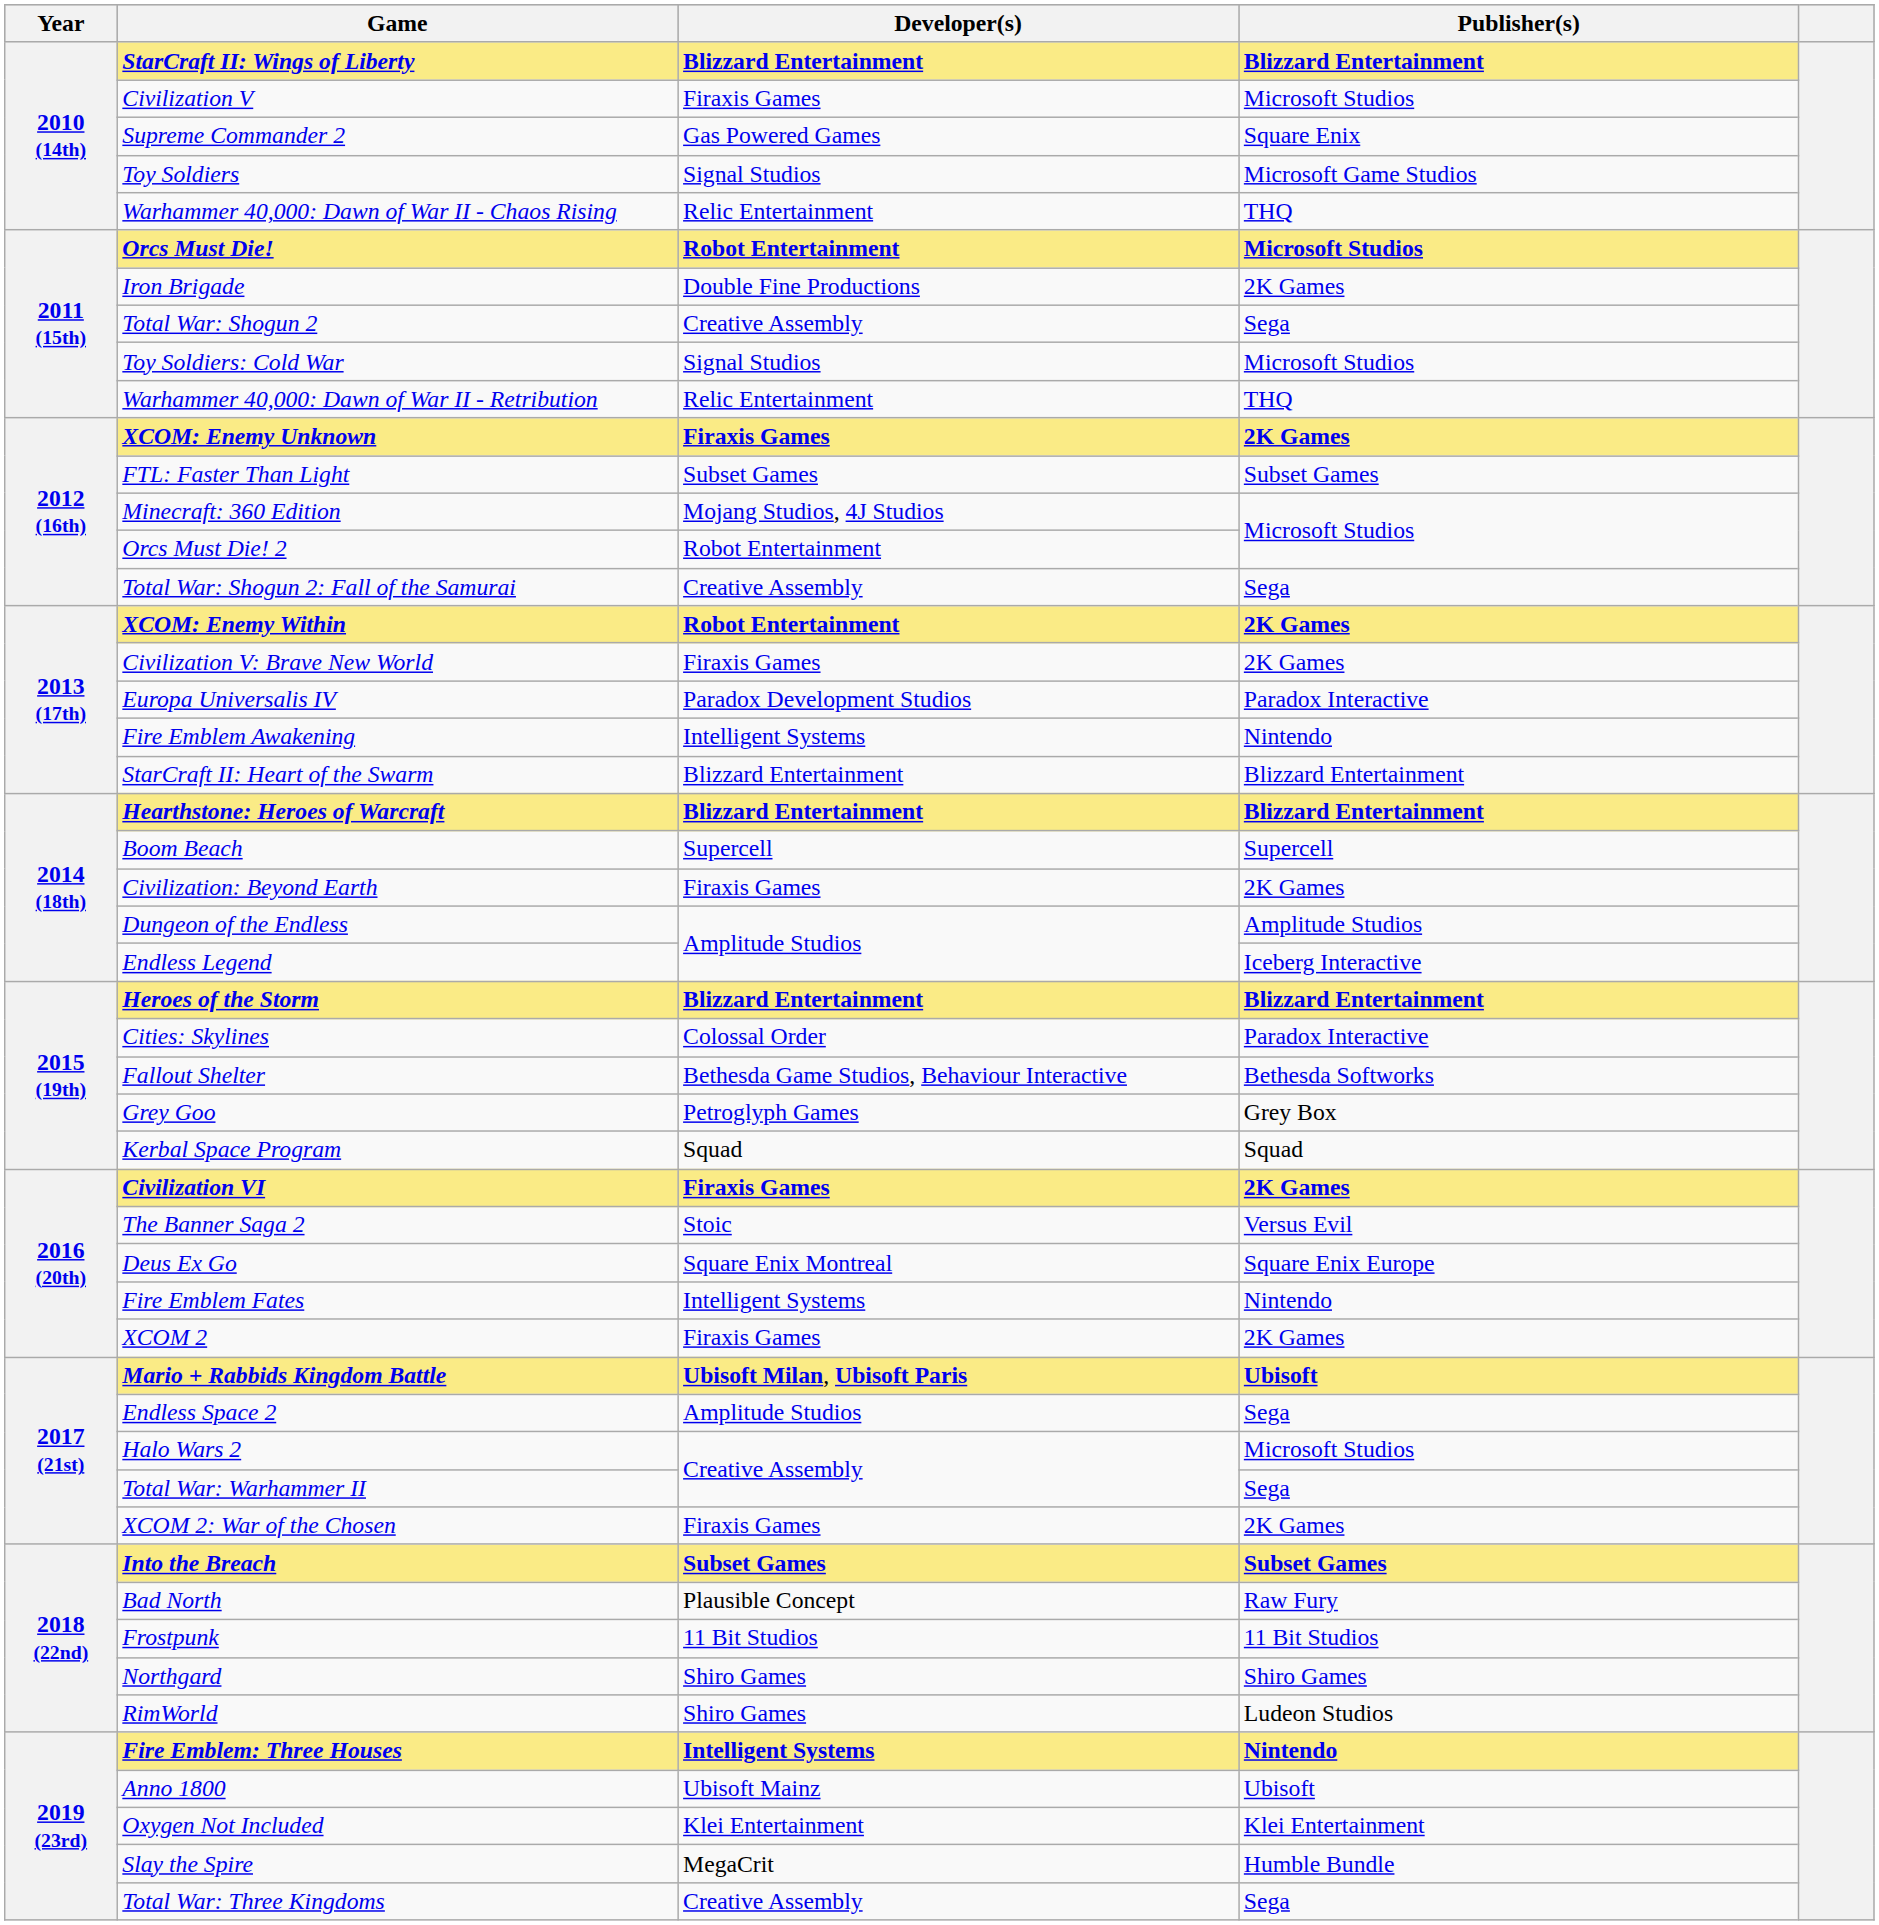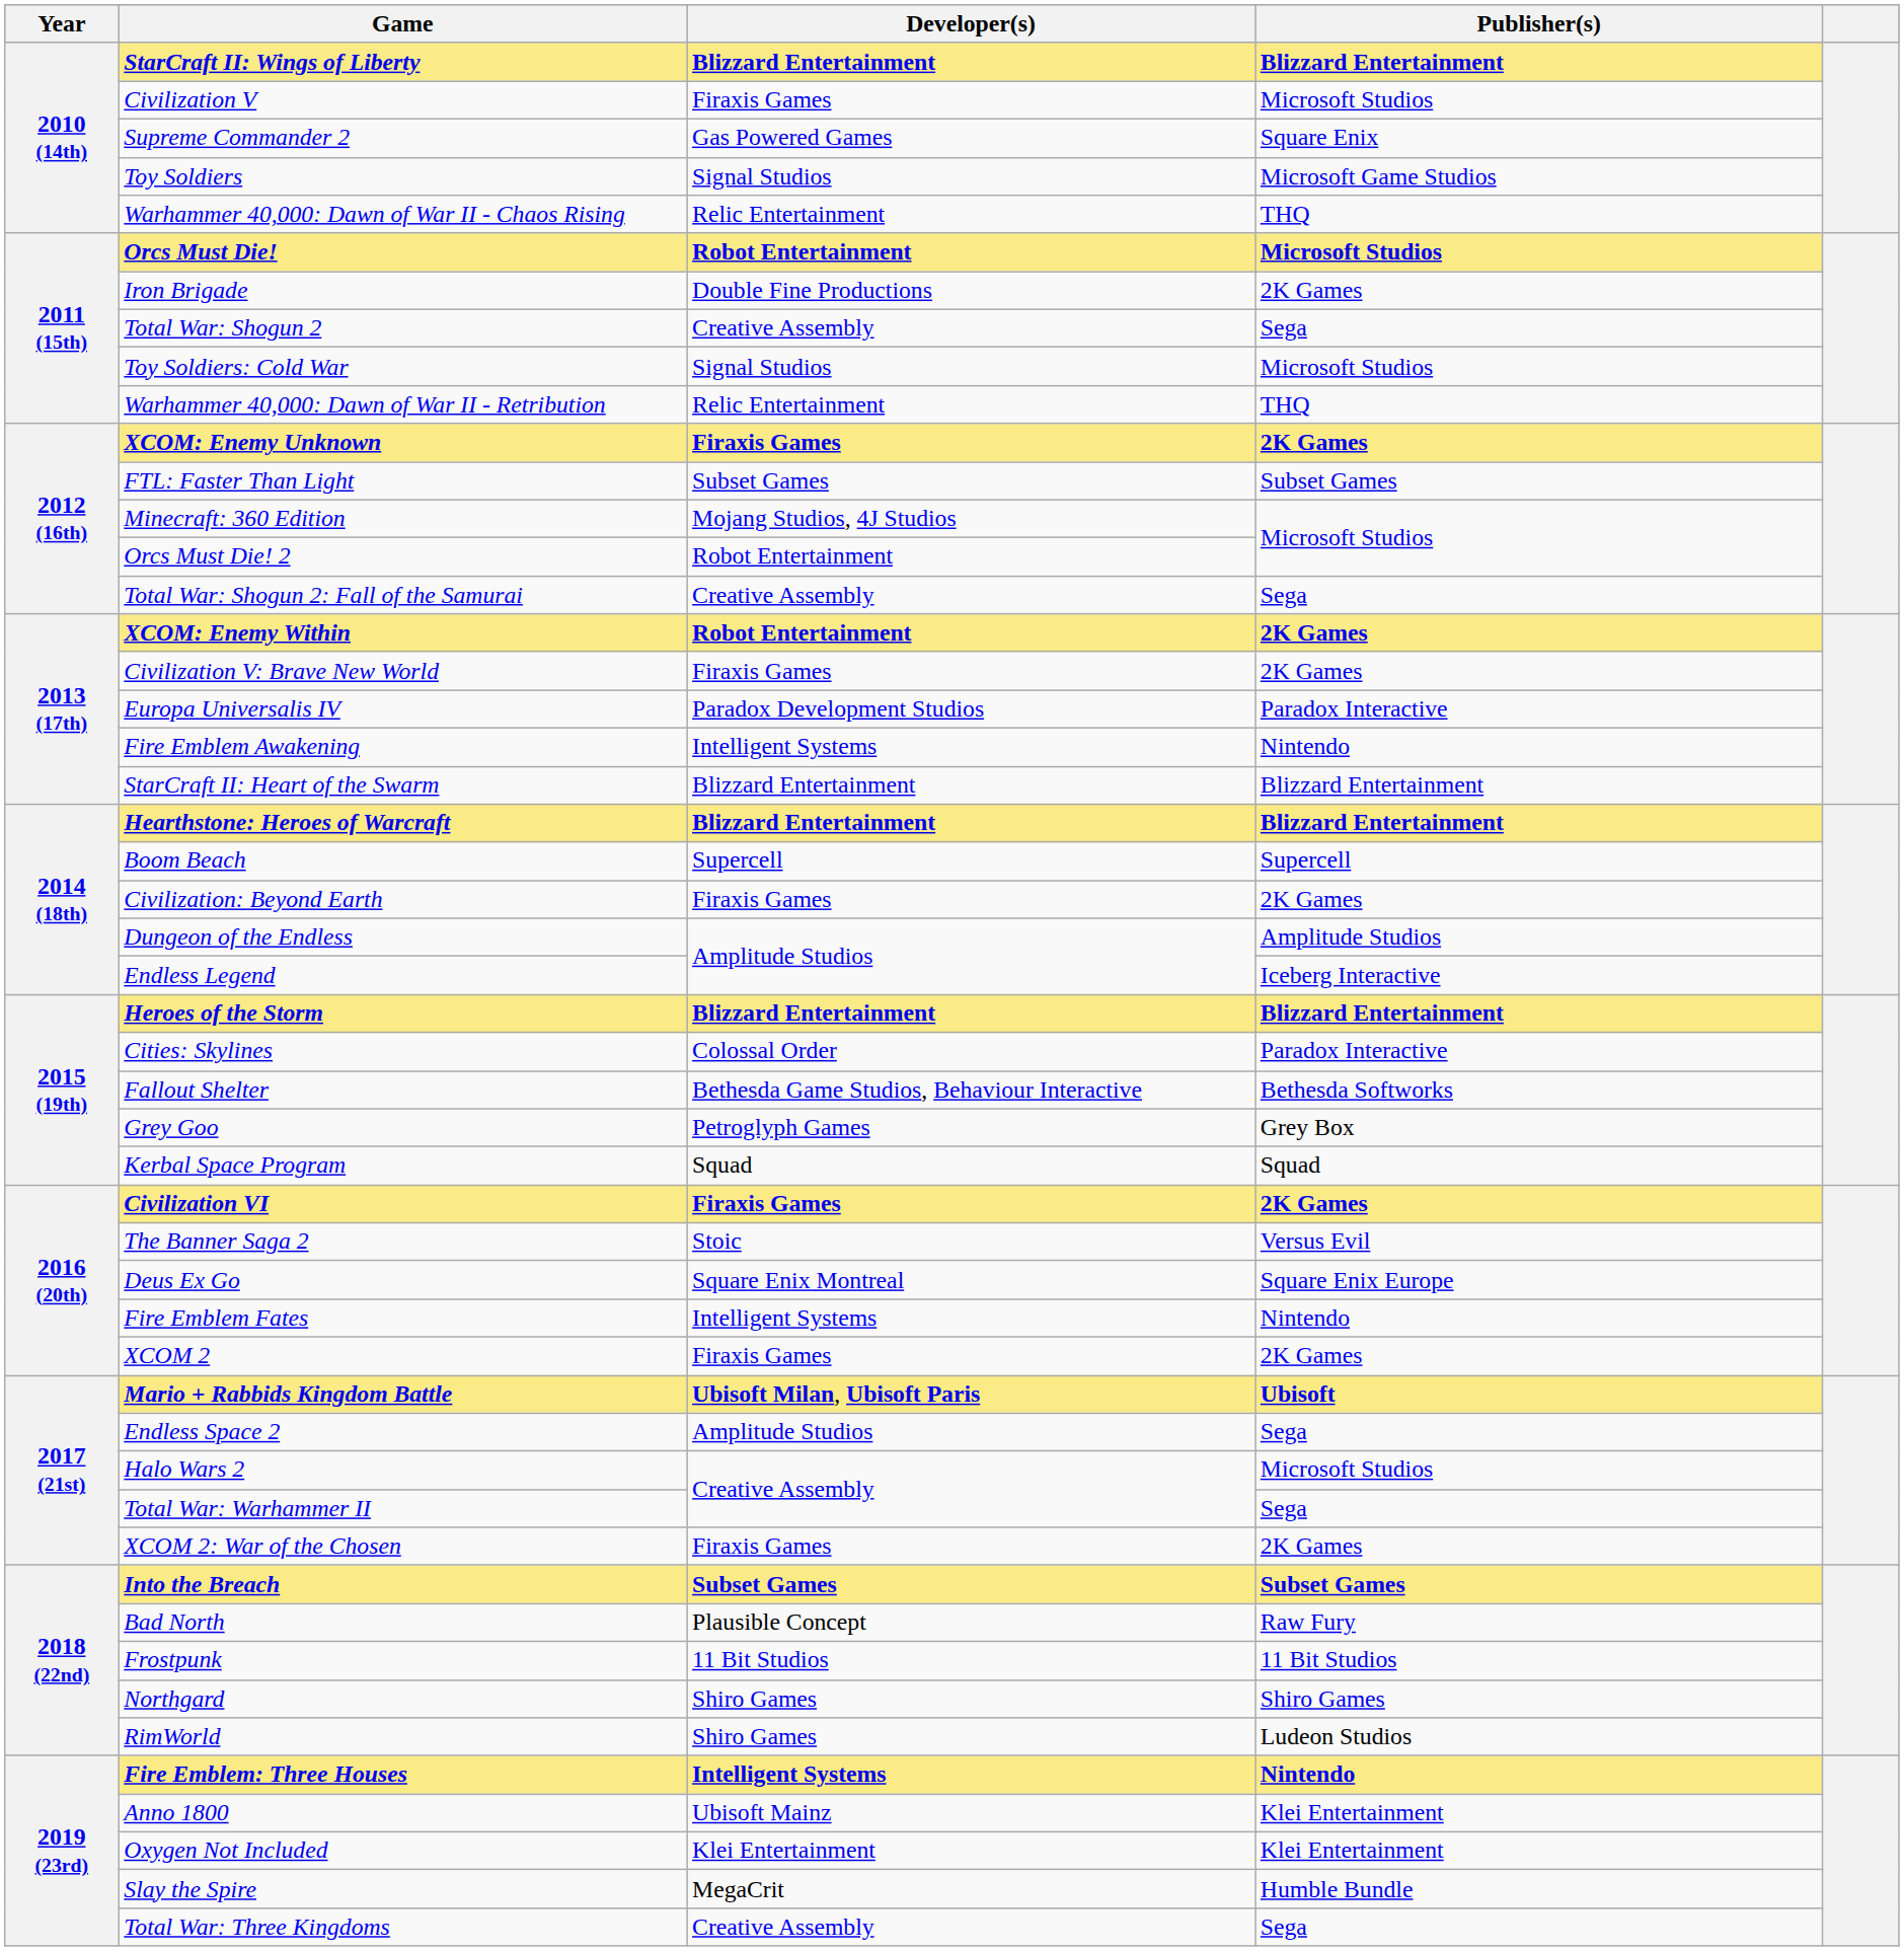Anno 1800 | Publisher(s): Ubisoft -> Klei Entertainment
